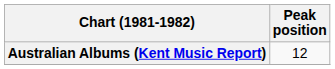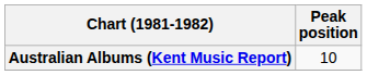Australian Albums (Kent Music Report) | Peak position: 12 -> 10
